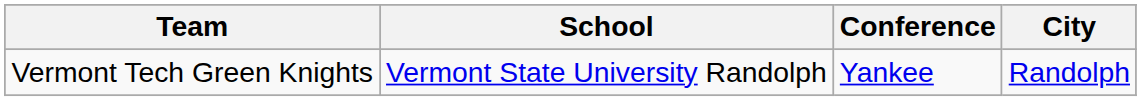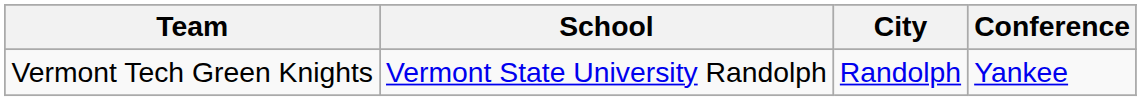columns swapped: City <-> Conference
